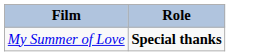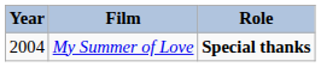+ column: Year | 2004
